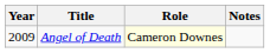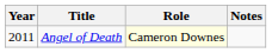Angel of Death | Year: 2009 -> 2011
